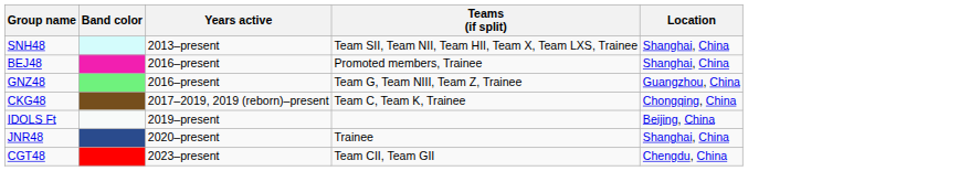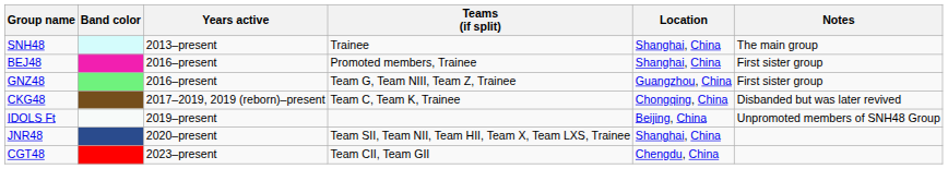+ column: Notes | The main group | First sister group | First sister group | Disbanded but was later revived | Unpromoted members of SNH48 Group
SNH48 | Teams (if split): Team SII, Team NII, Team HII, Team X, Team LXS, Trainee -> Trainee
JNR48 | Teams (if split): Trainee -> Team SII, Team NII, Team HII, Team X, Team LXS, Trainee
